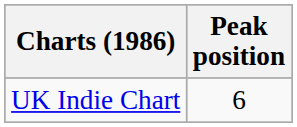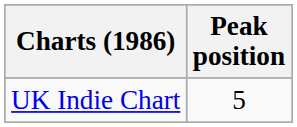UK Indie Chart | Peak position: 6 -> 5
